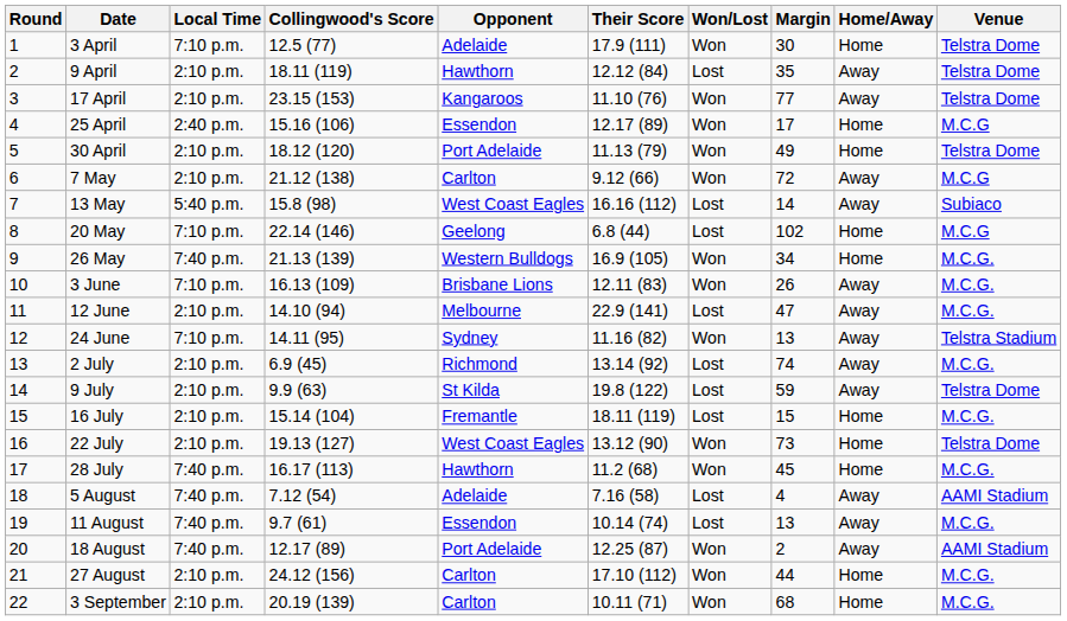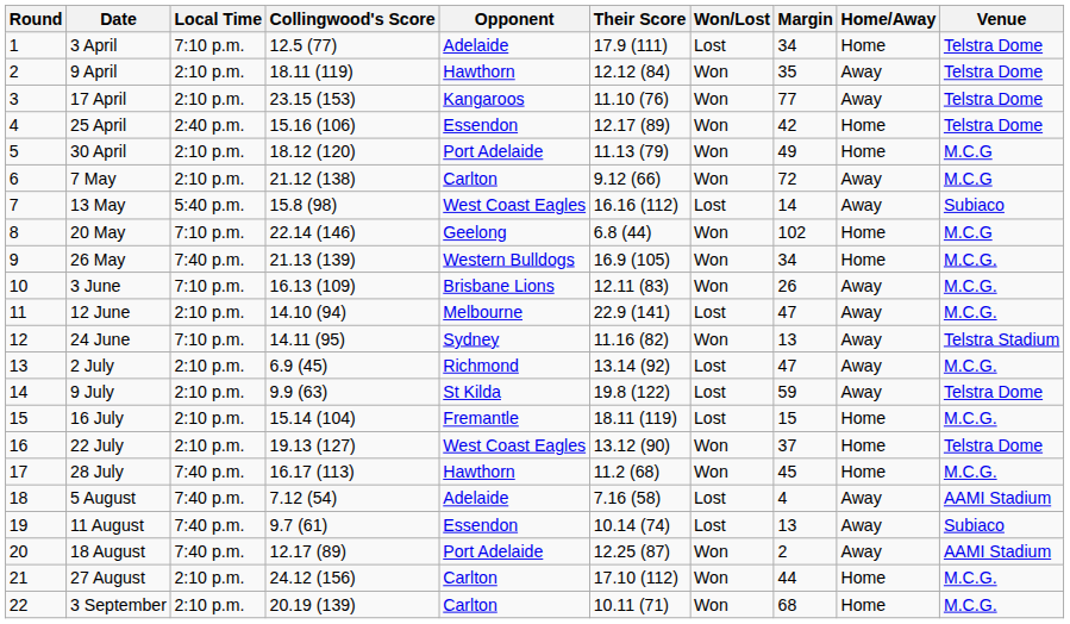3 April | Won/Lost: Won -> Lost
3 April | Margin: 30 -> 34
9 April | Won/Lost: Lost -> Won
25 April | Margin: 17 -> 42
25 April | Venue: M.C.G -> Telstra Dome
30 April | Venue: Telstra Dome -> M.C.G
20 May | Won/Lost: Lost -> Won
2 July | Margin: 74 -> 47
22 July | Margin: 73 -> 37
11 August | Venue: M.C.G. -> Subiaco
